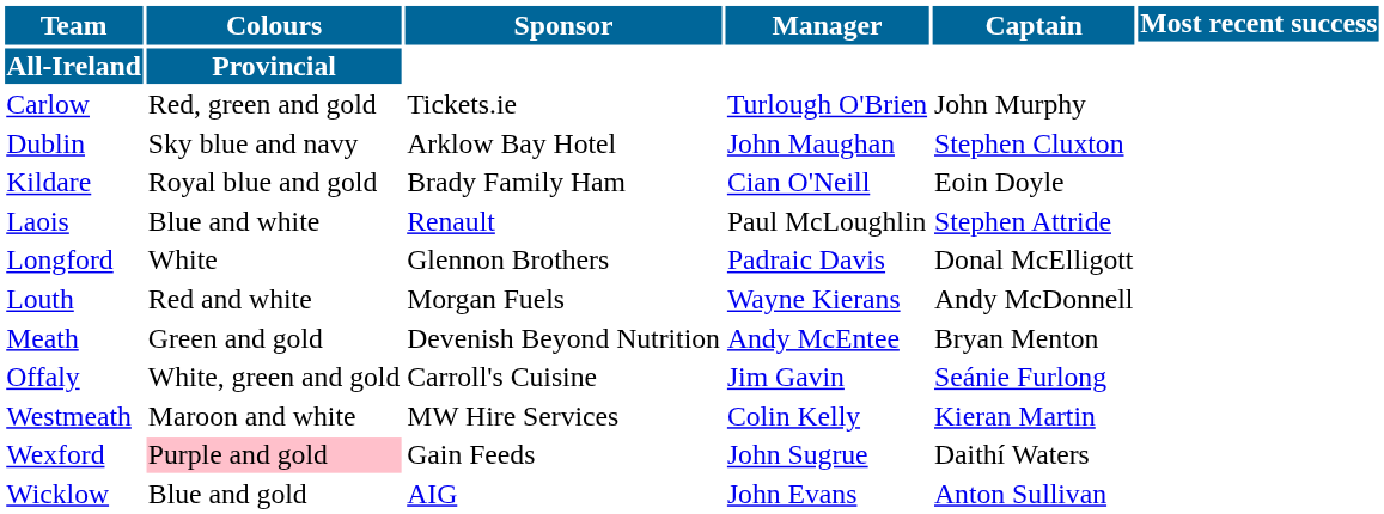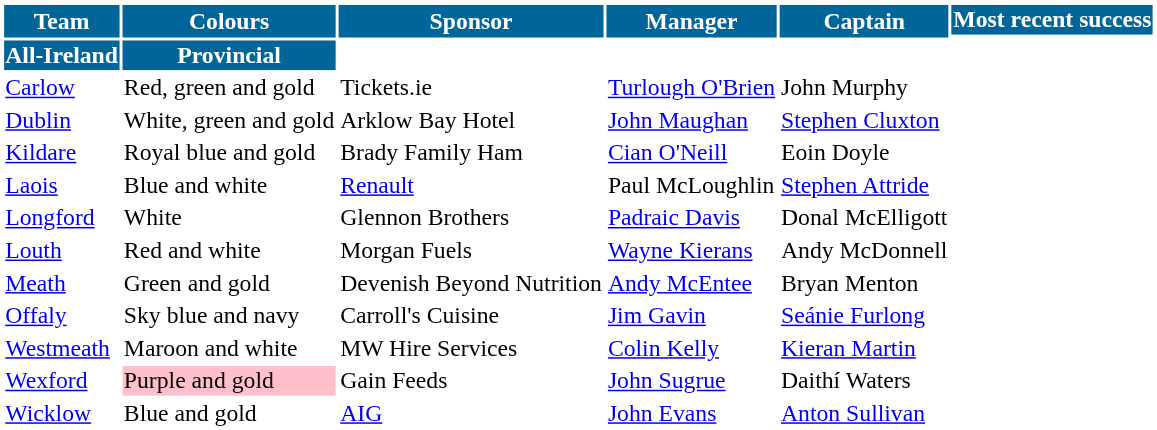Dublin | Colours: Sky blue and navy -> White, green and gold
Offaly | Colours: White, green and gold -> Sky blue and navy
